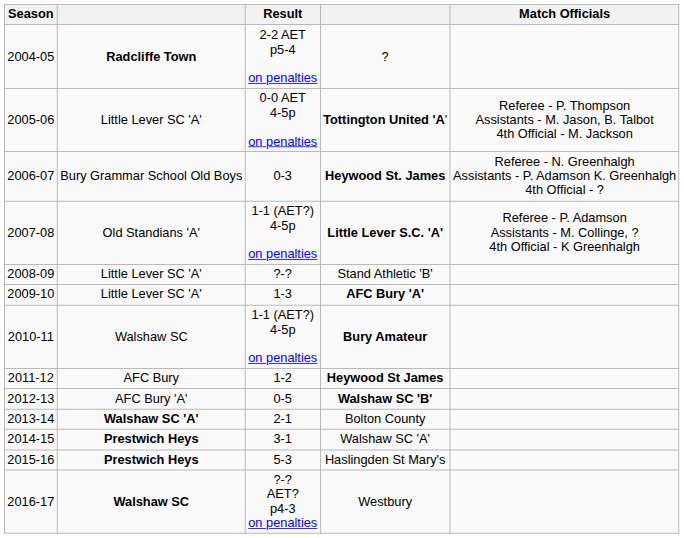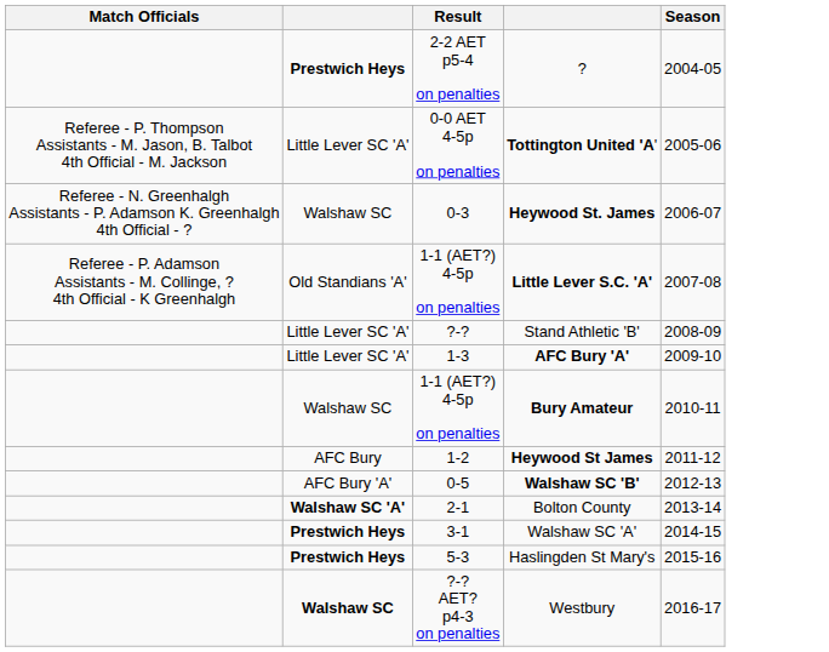columns swapped: Season <-> Match Officials
? | column 2: Radcliffe Town -> Prestwich Heys
Heywood St. James | column 2: Bury Grammar School Old Boys -> Walshaw SC
